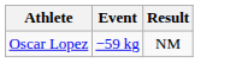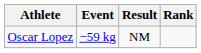+ column: Rank
